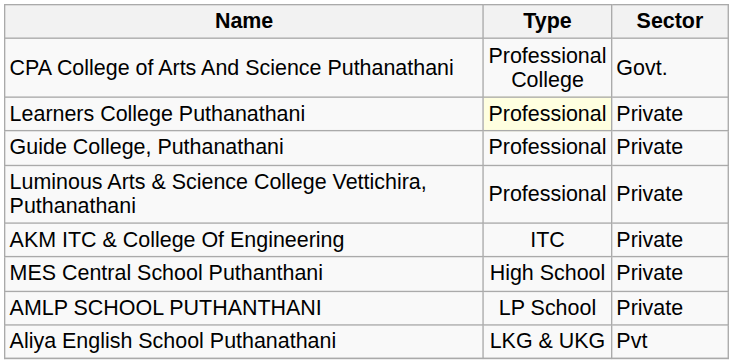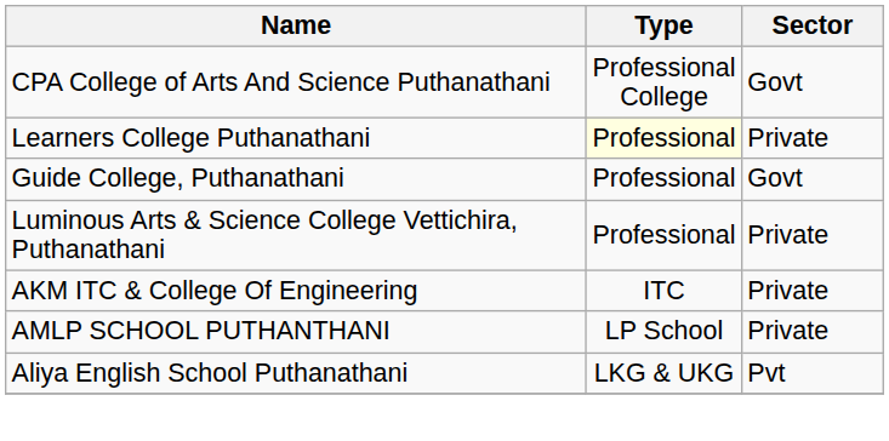CPA College of Arts And Science Puthanathani | Sector: Govt. -> Govt
Guide College, Puthanathani | Sector: Private -> Govt
- row: MES Central School Puthanthani | High School | Private
